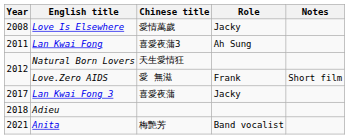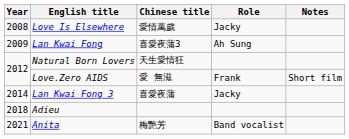Lan Kwai Fong | Year: 2011 -> 2009
Lan Kwai Fong 3 | Year: 2017 -> 2014
